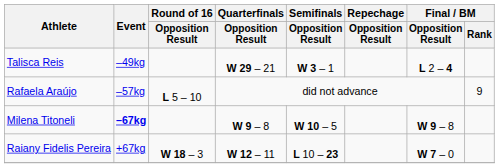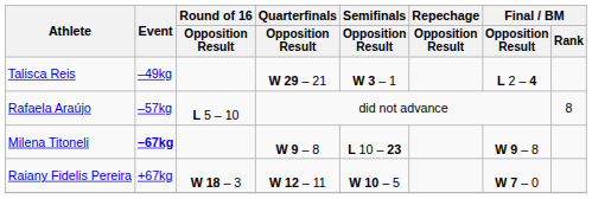Rafaela Araújo | Final / BM / Rank: 9 -> 8
Milena Titoneli | Semifinals / Opposition Result: W 10 – 5 -> L 10 – 23
Raiany Fidelis Pereira | Semifinals / Opposition Result: L 10 – 23 -> W 10 – 5
